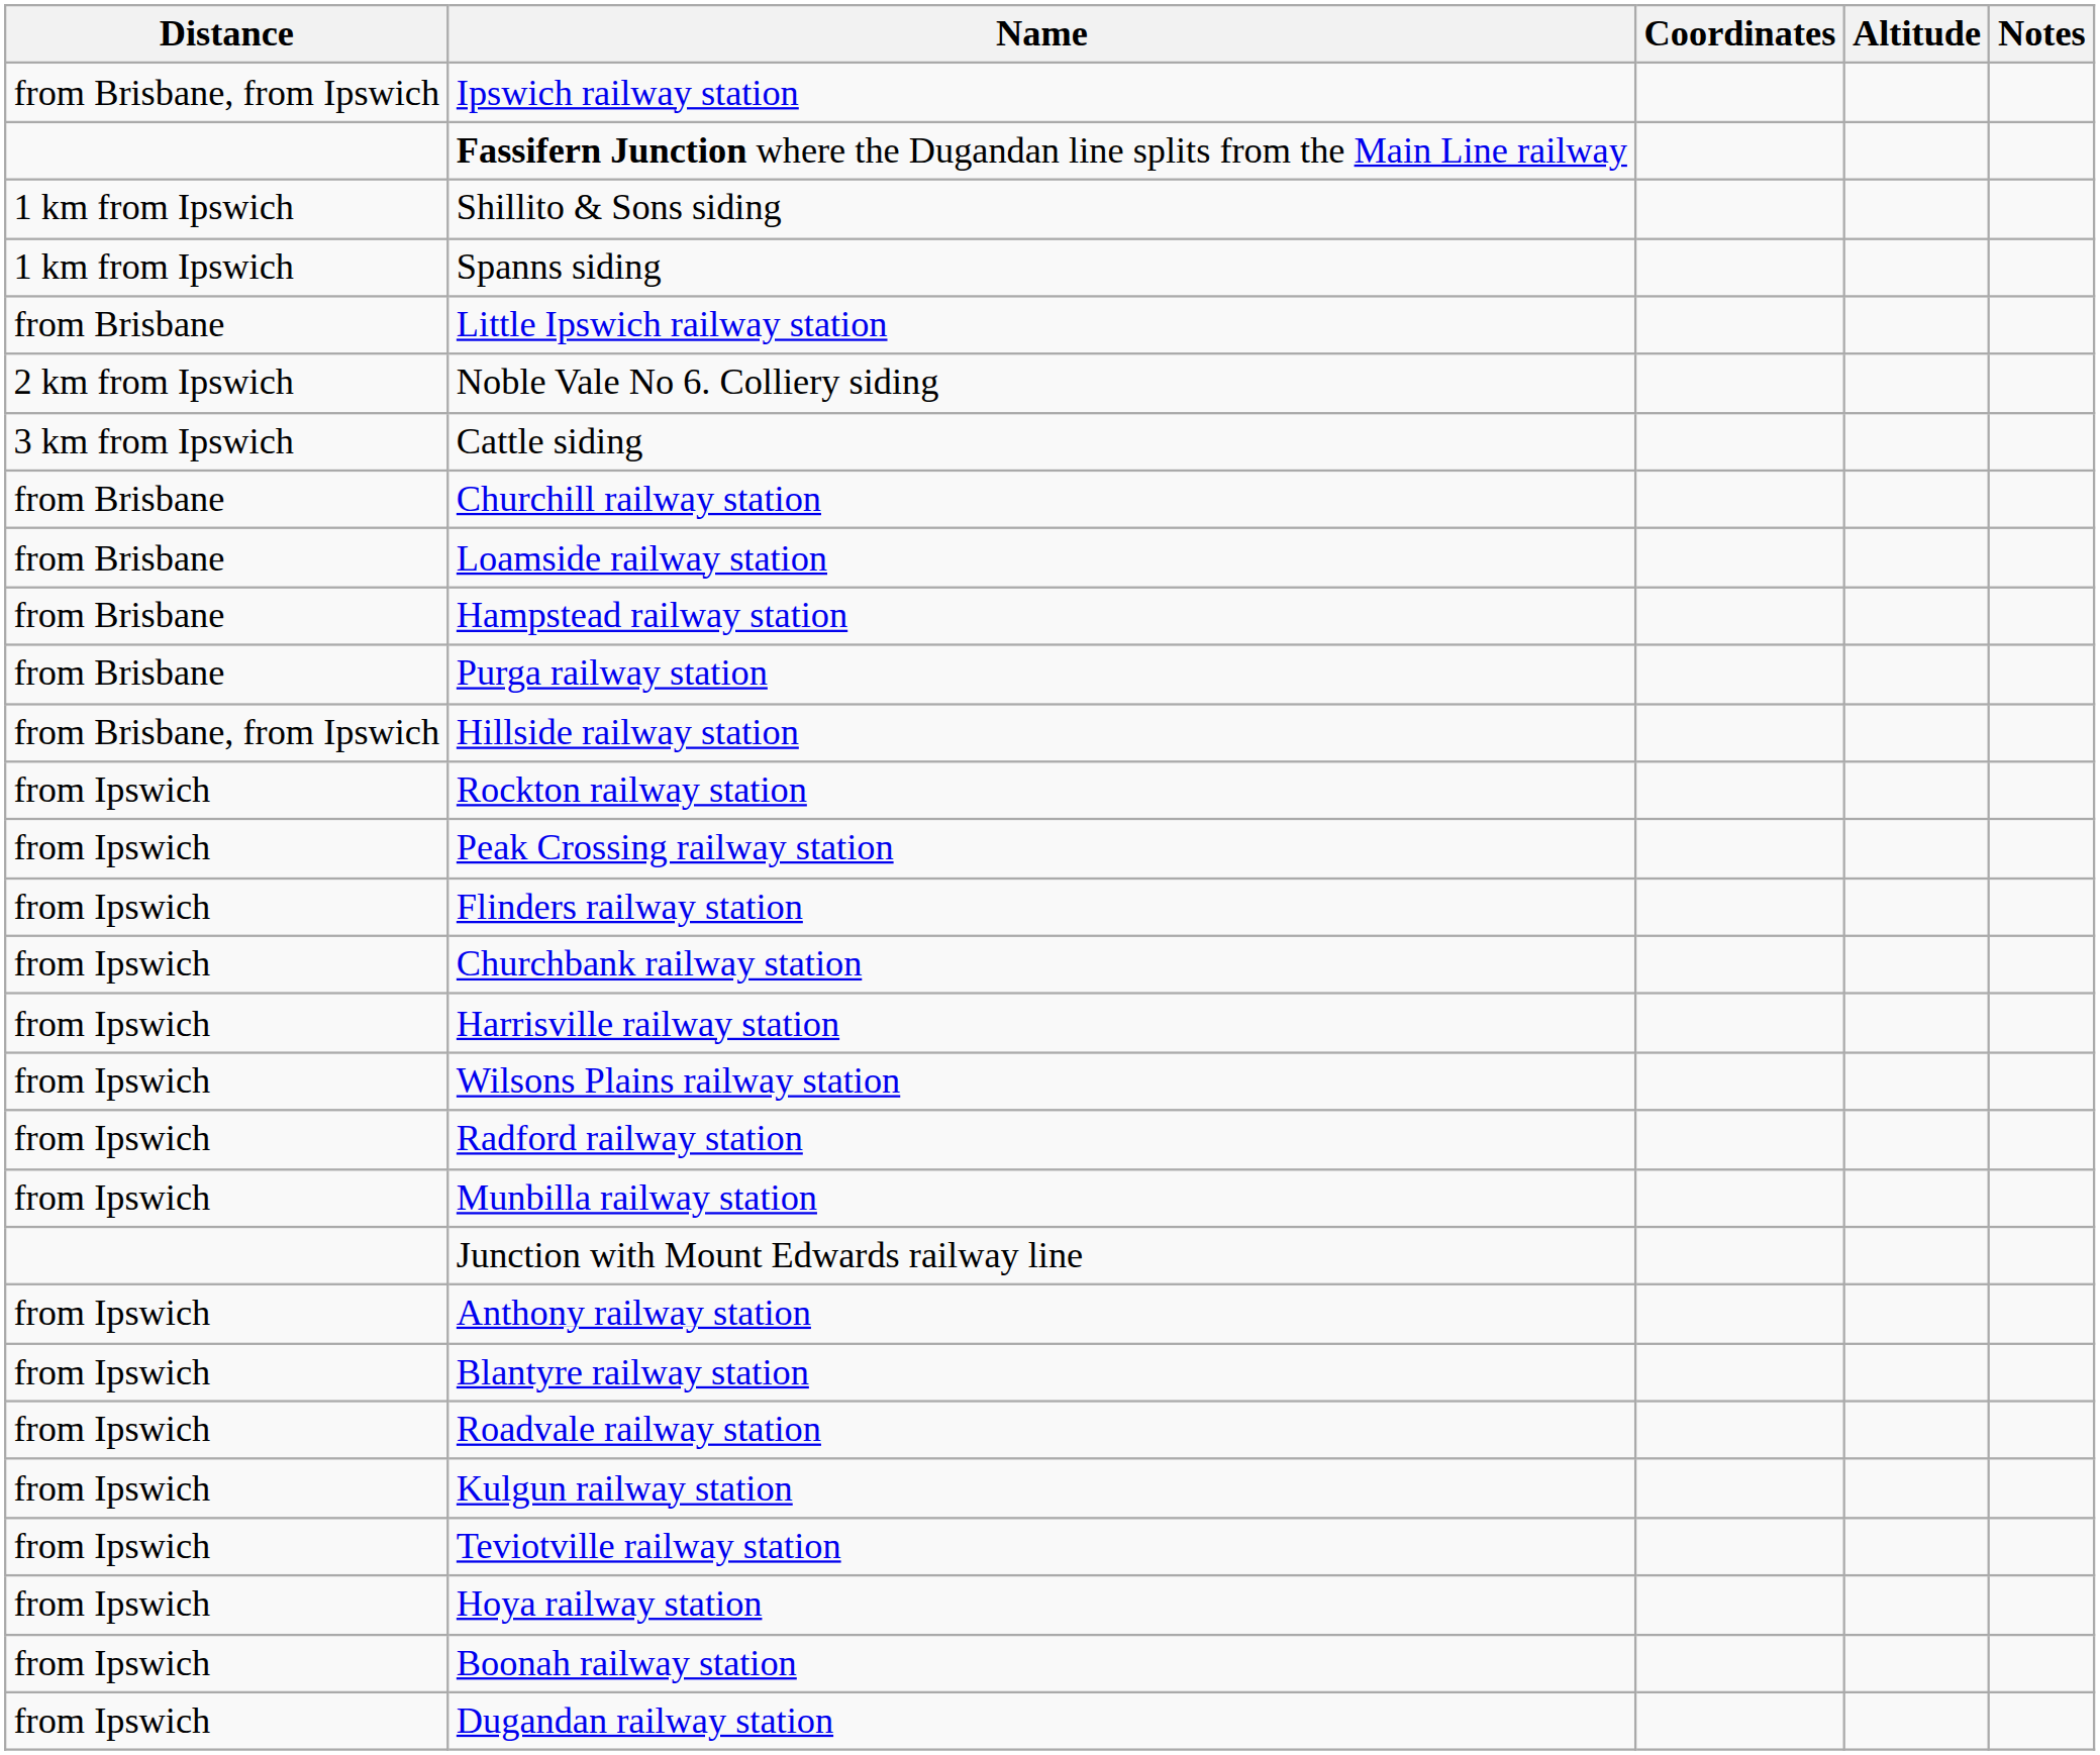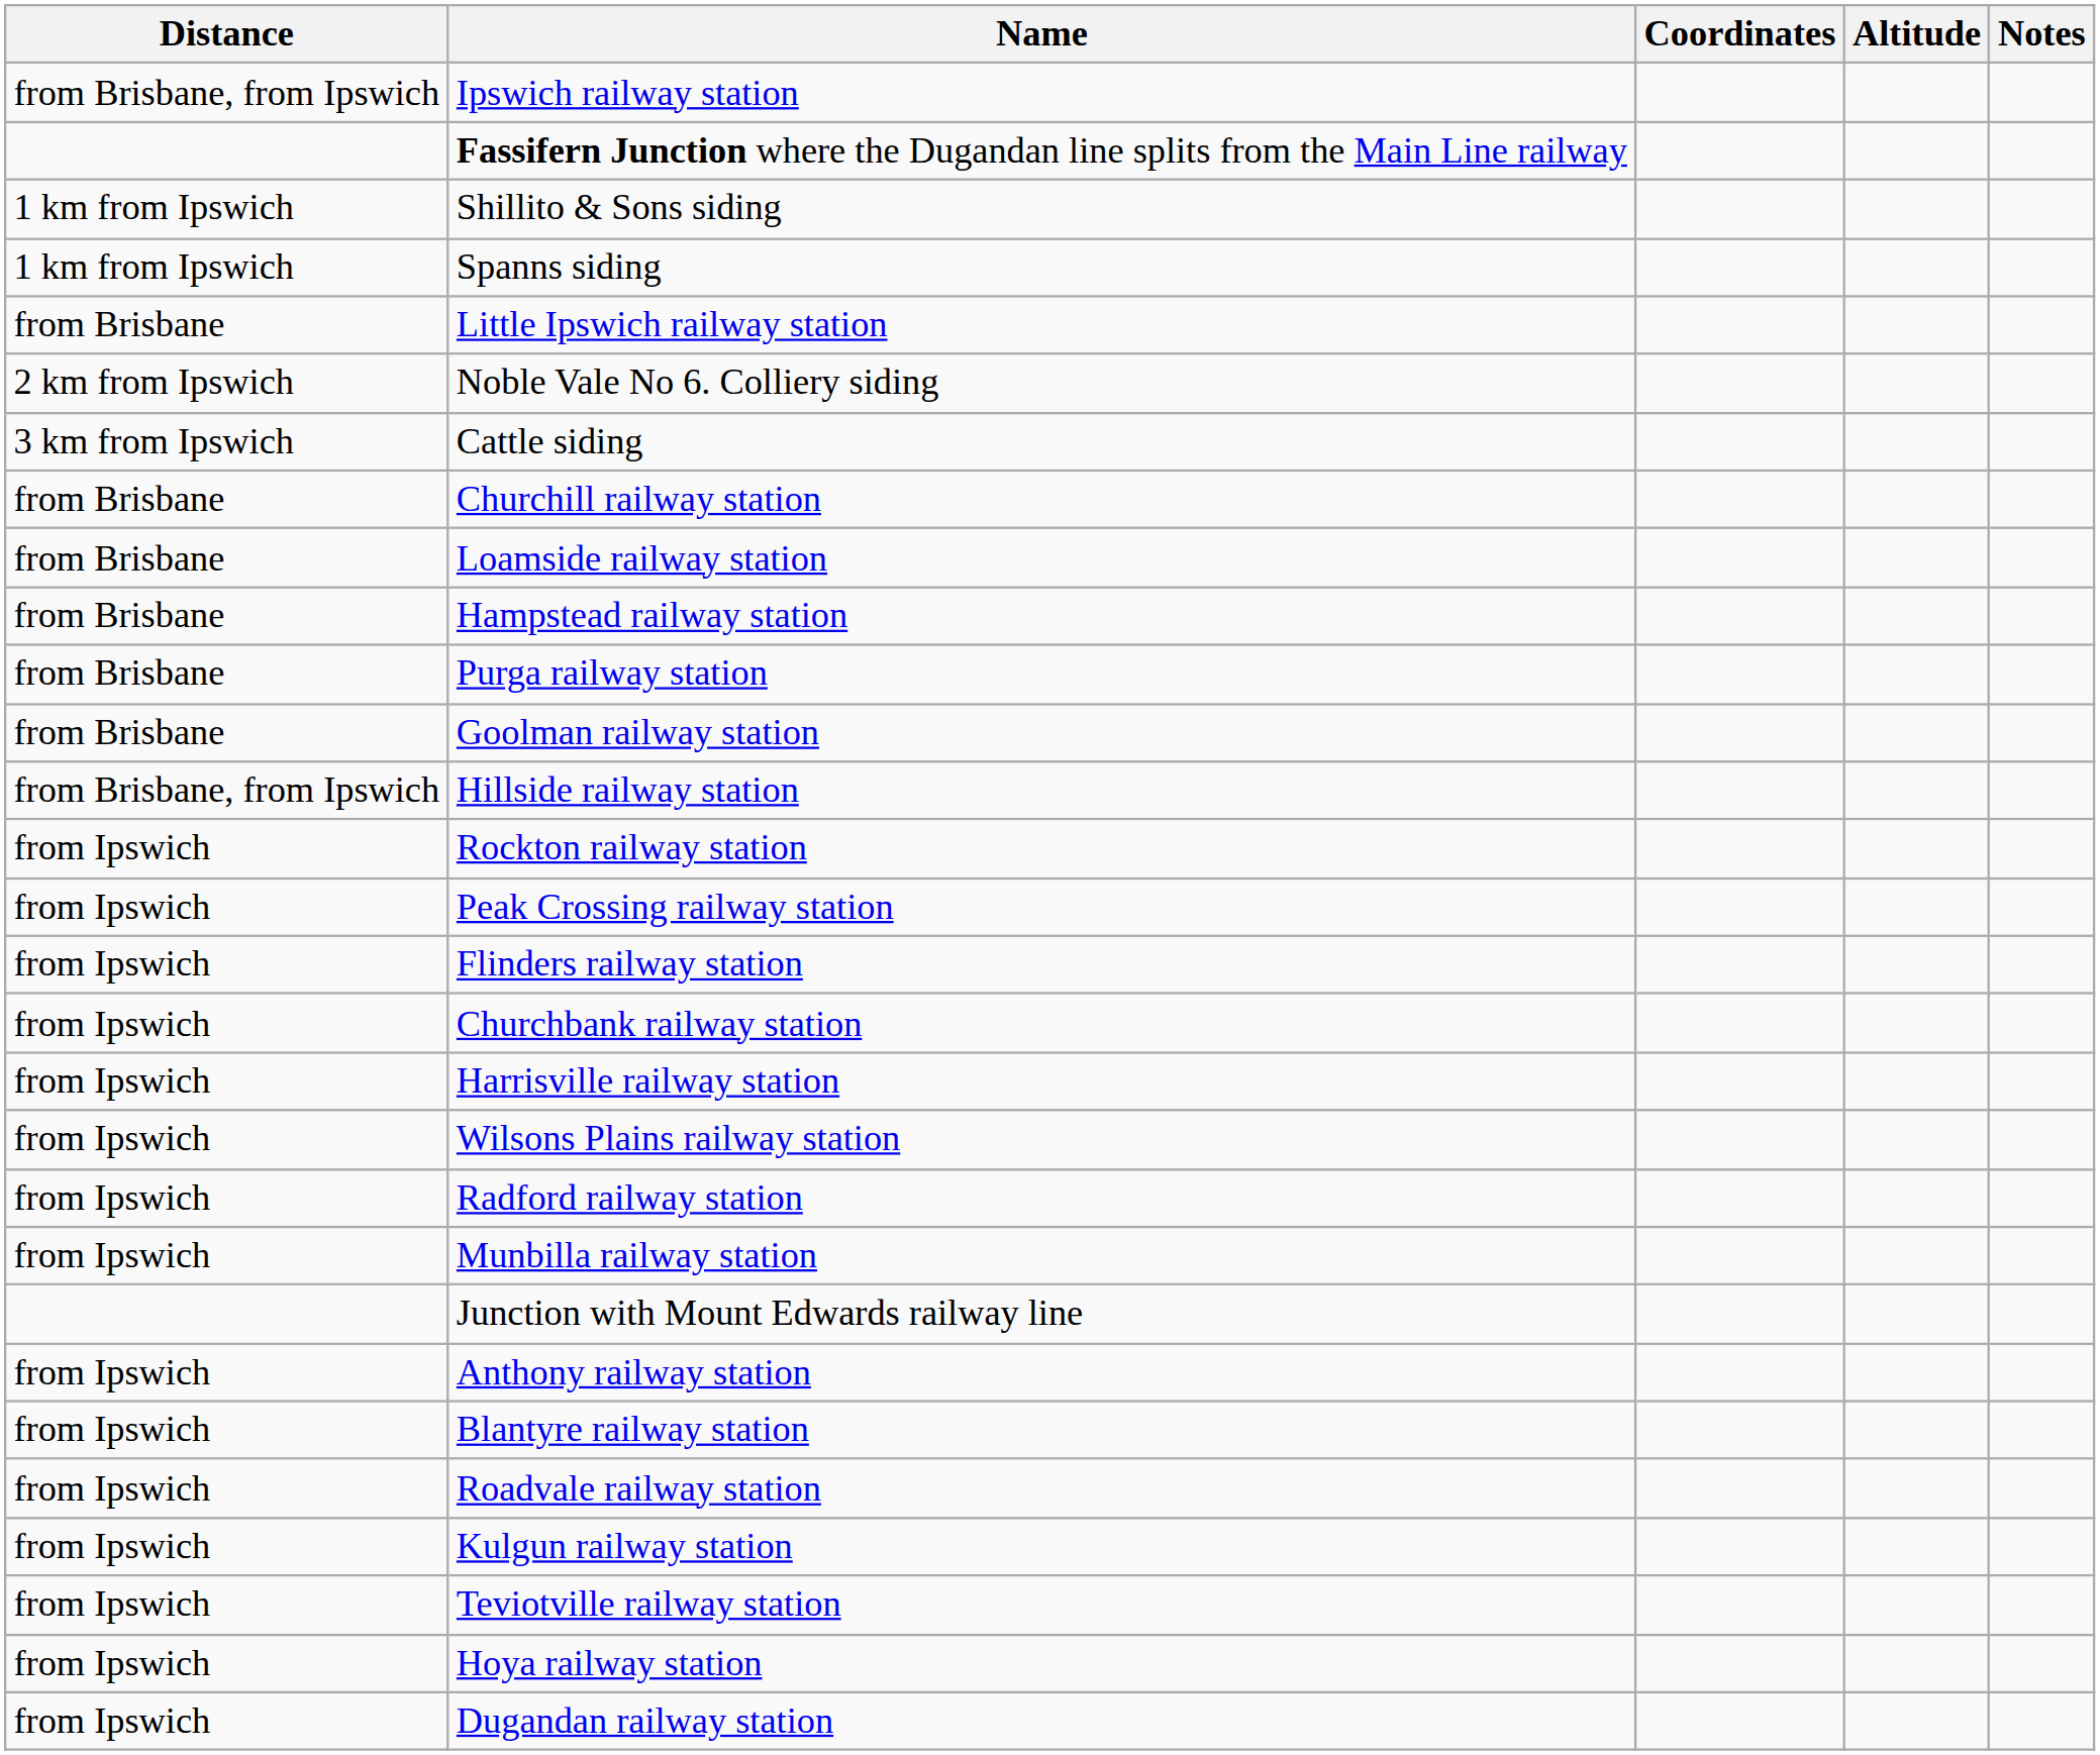+ row: from Brisbane | Goolman railway station
- row: from Ipswich | Boonah railway station
